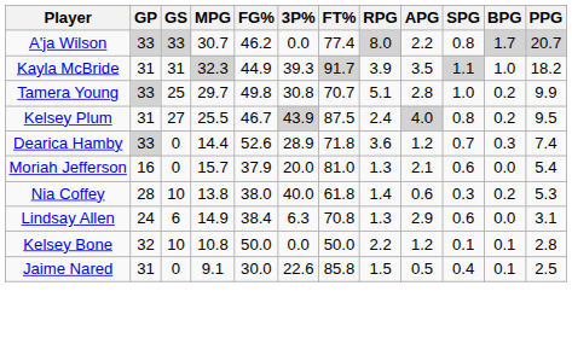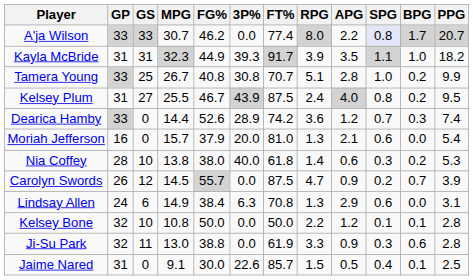A'ja Wilson | SPG: no background -> lavender background
Tamera Young | MPG: 29.7 -> 26.7
Tamera Young | FG%: 49.8 -> 40.8
Dearica Hamby | FT%: 71.8 -> 74.2
+ row: Carolyn Swords | 26 | 12 | 14.5 | 55.7 | 0.0 | 87.5 | 4.7 | 0.9 | 0.2 | 0.7 | 3.9
+ row: Ji-Su Park | 32 | 11 | 13.0 | 38.8 | 0.0 | 61.9 | 3.3 | 0.9 | 0.3 | 0.6 | 2.8
Jaime Nared | FT%: 85.8 -> 85.7
